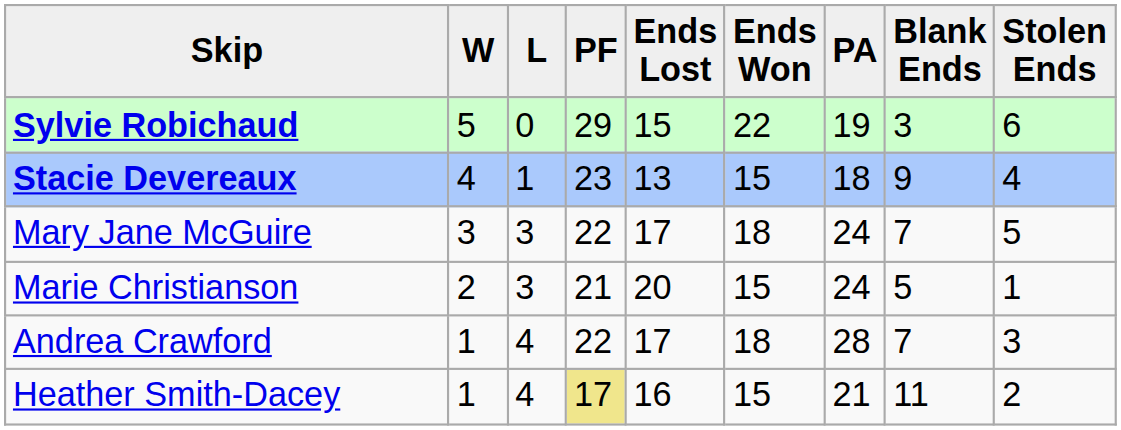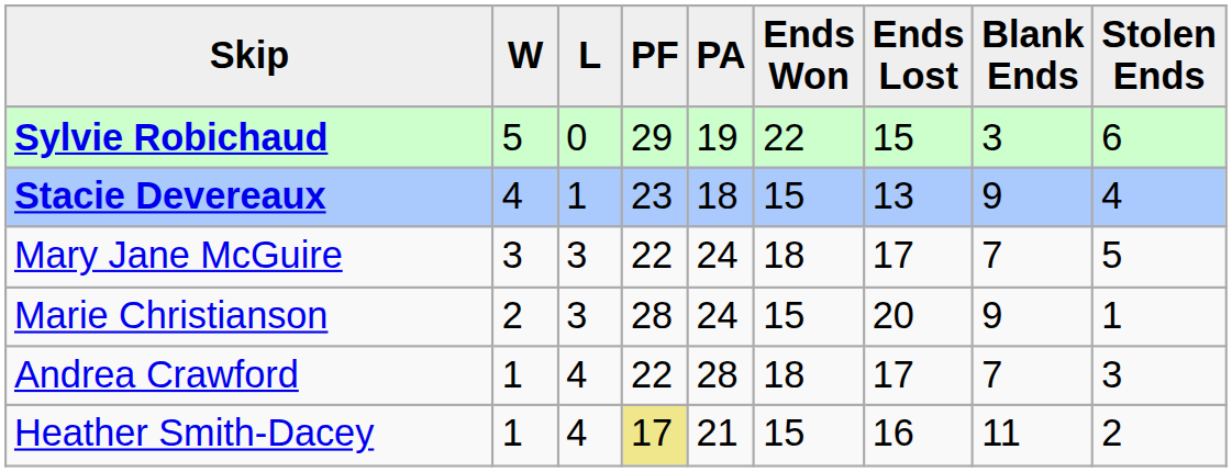columns swapped: PA <-> Ends Lost
Marie Christianson | PF: 21 -> 28
Marie Christianson | Blank Ends: 5 -> 9
